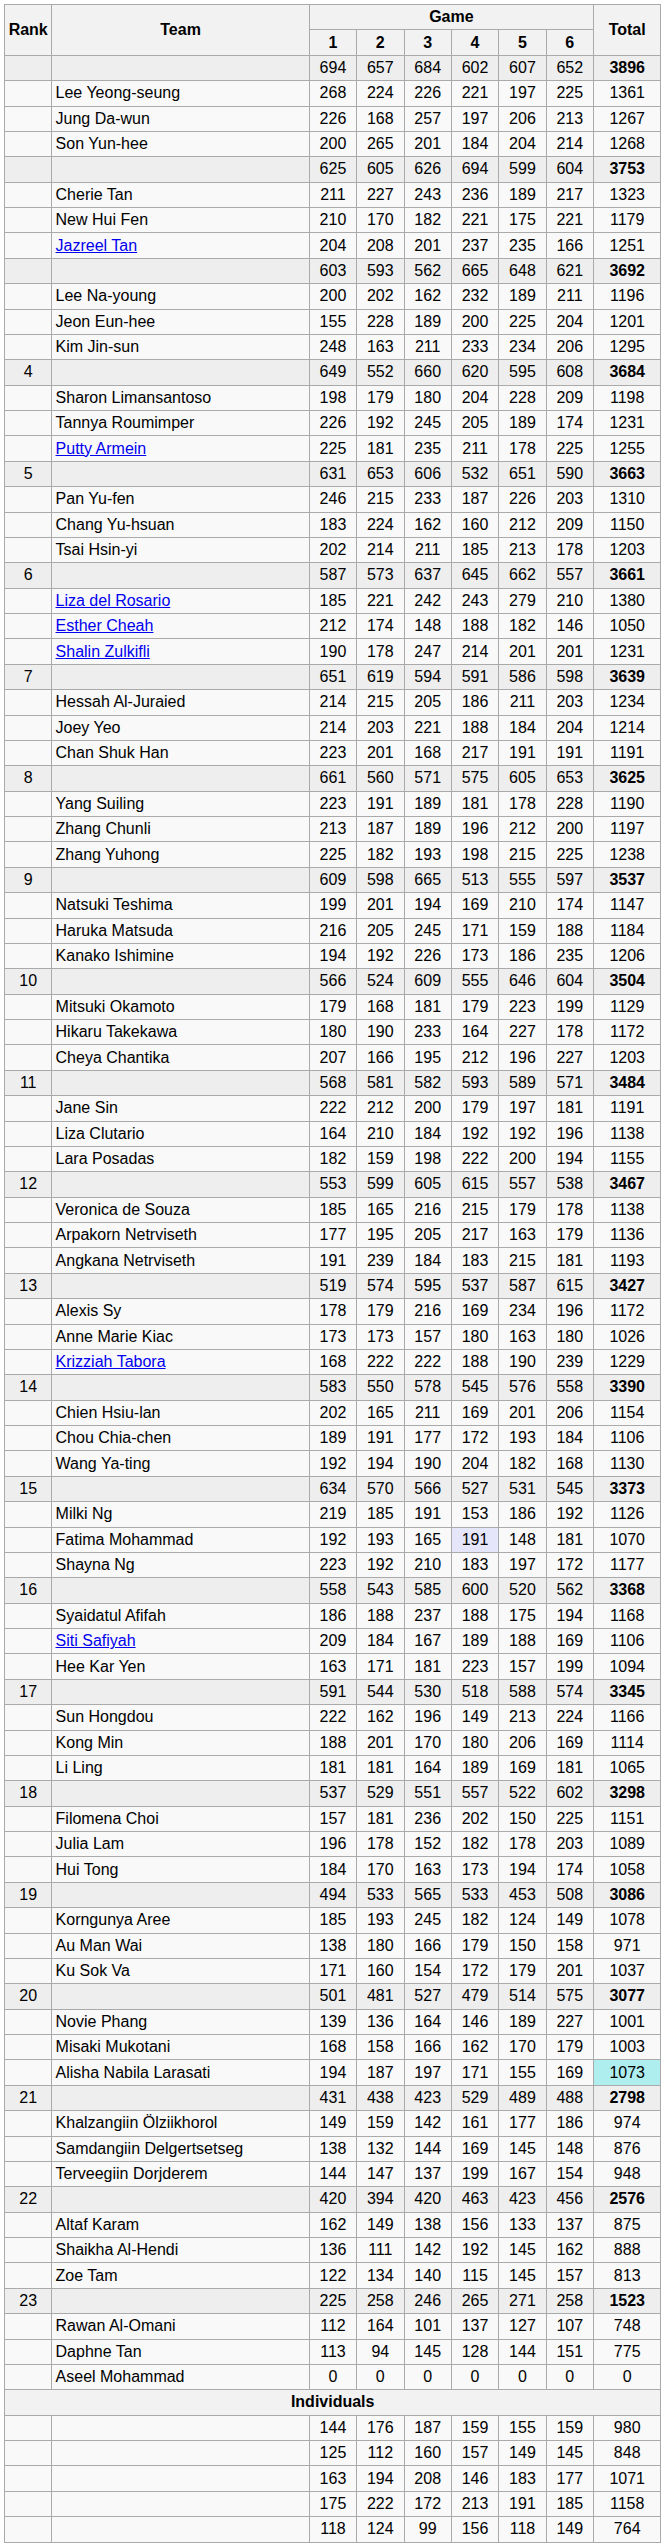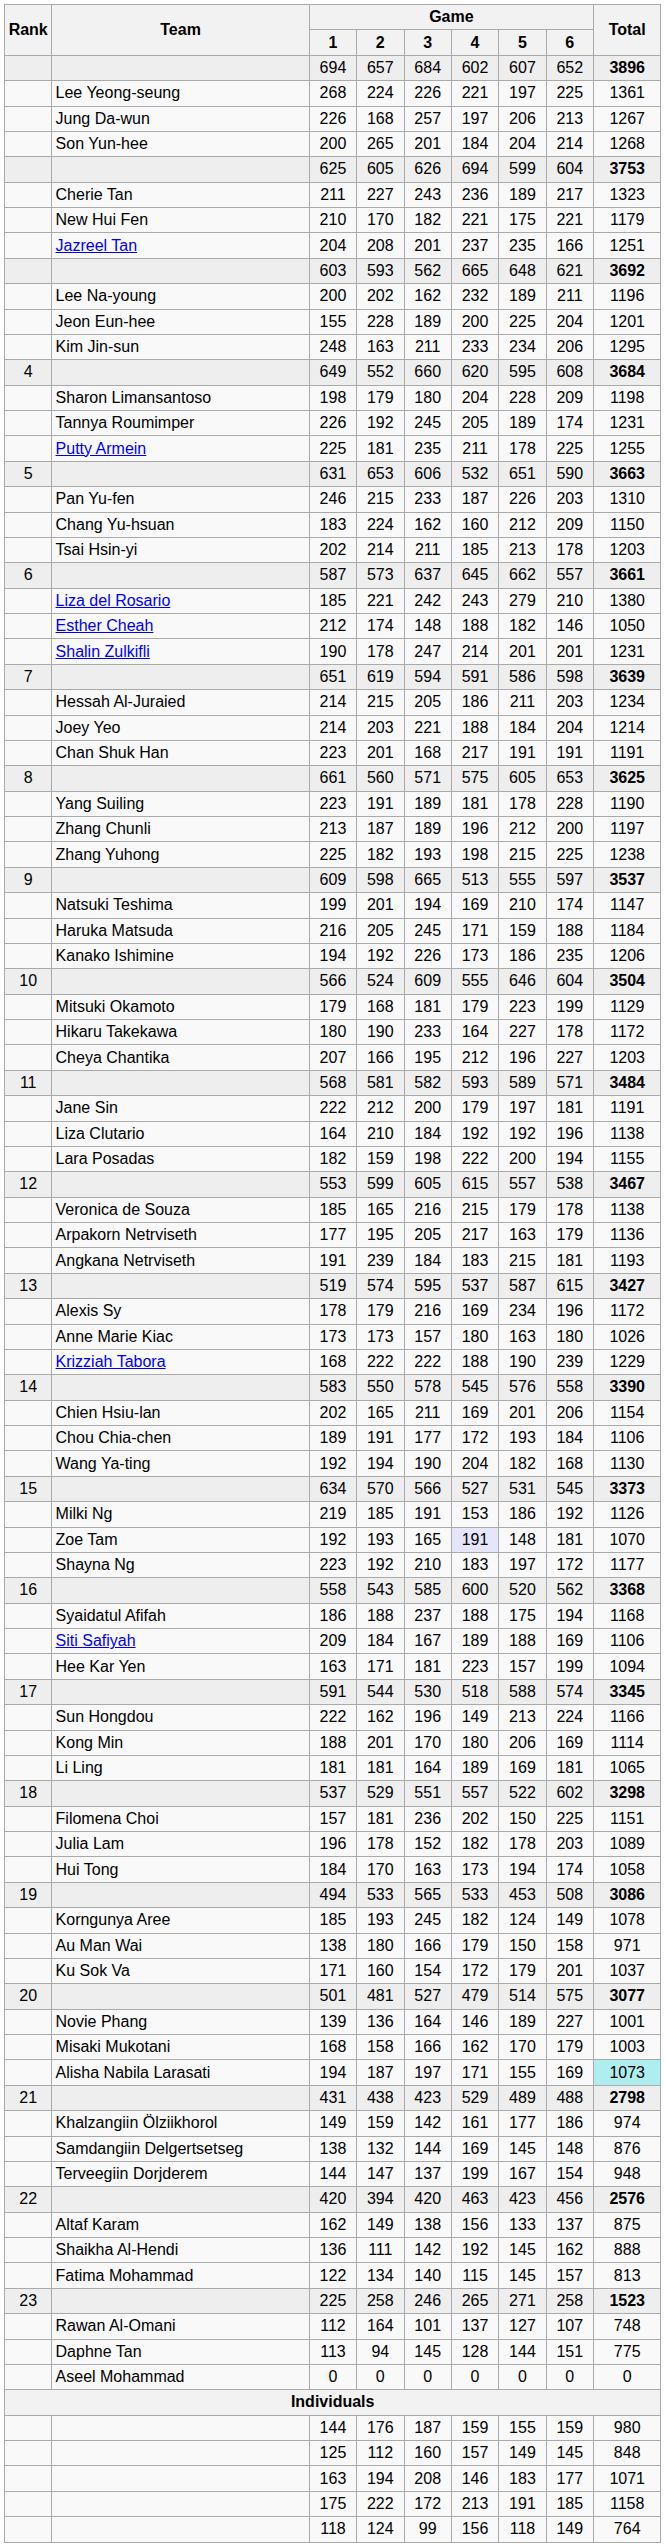192 / 193 | Team: Fatima Mohammad -> Zoe Tam
122 | Team: Zoe Tam -> Fatima Mohammad
